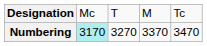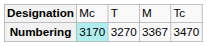Numbering | column 4: 3370 -> 3367
